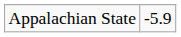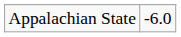Appalachian State | column 2: -5.9 -> -6.0
